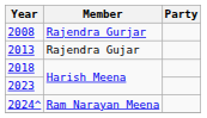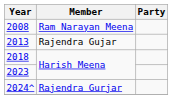2008 | Member: Rajendra Gurjar -> Ram Narayan Meena
2024^ | Member: Ram Narayan Meena -> Rajendra Gurjar
